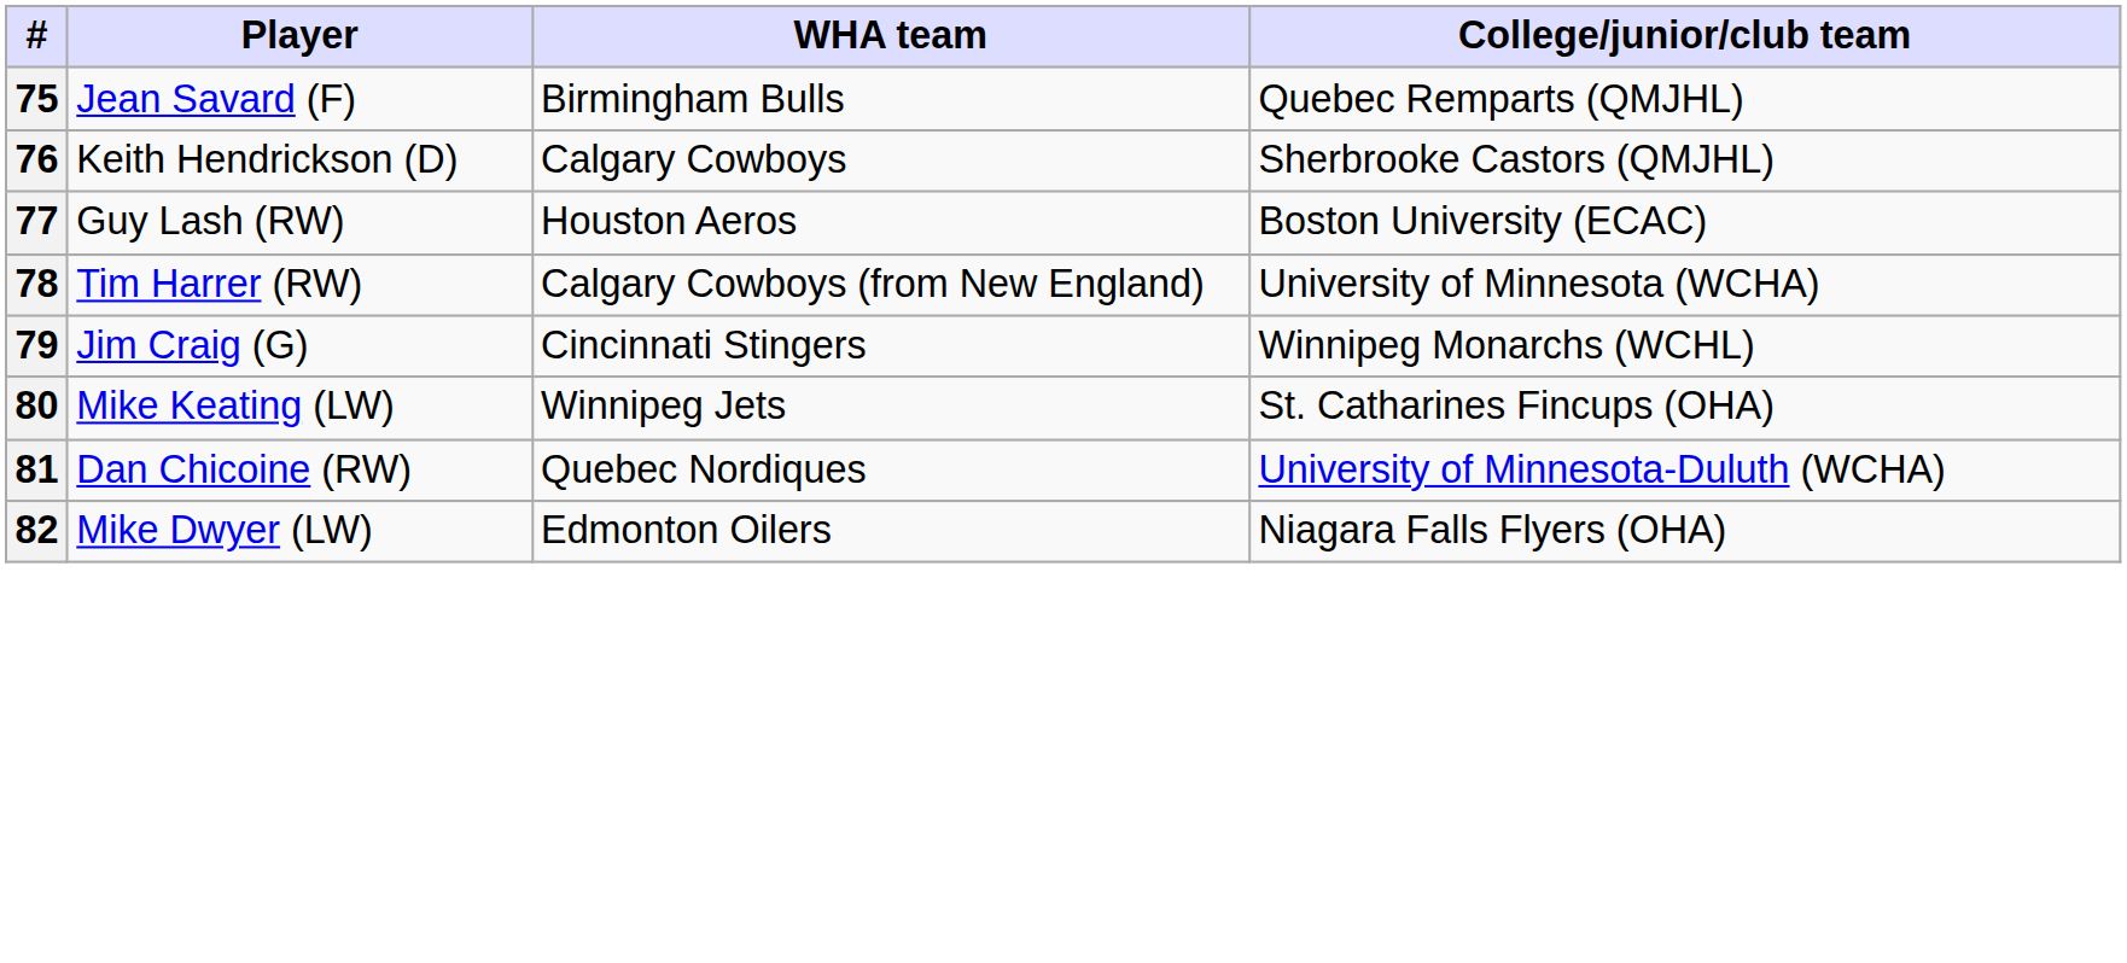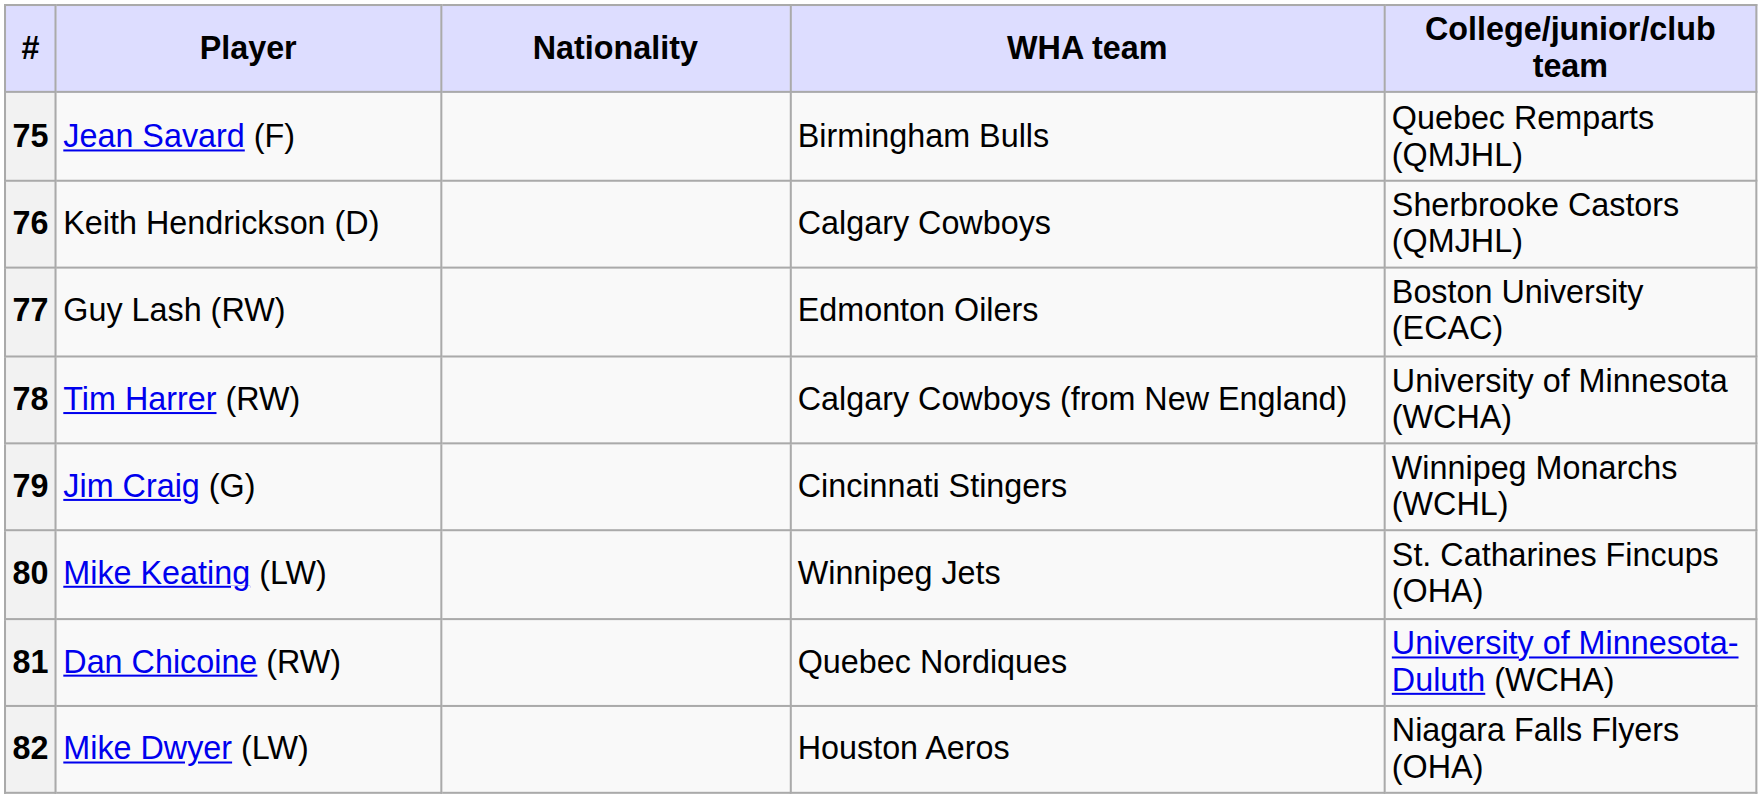+ column: Nationality
77 | WHA team: Houston Aeros -> Edmonton Oilers
82 | WHA team: Edmonton Oilers -> Houston Aeros
